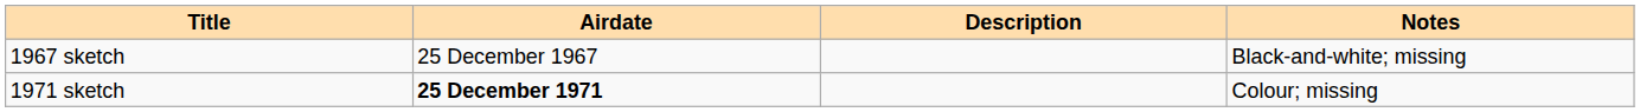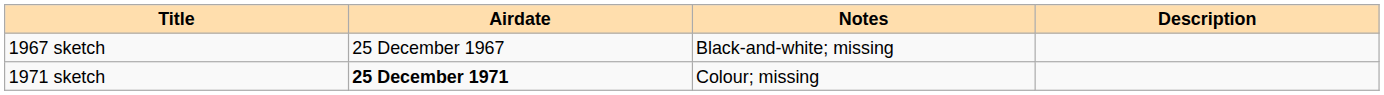columns swapped: Description <-> Notes
